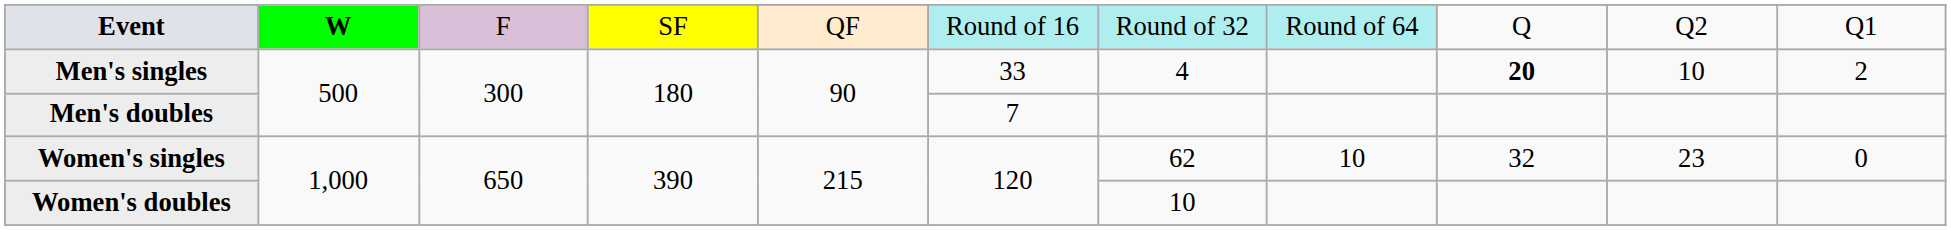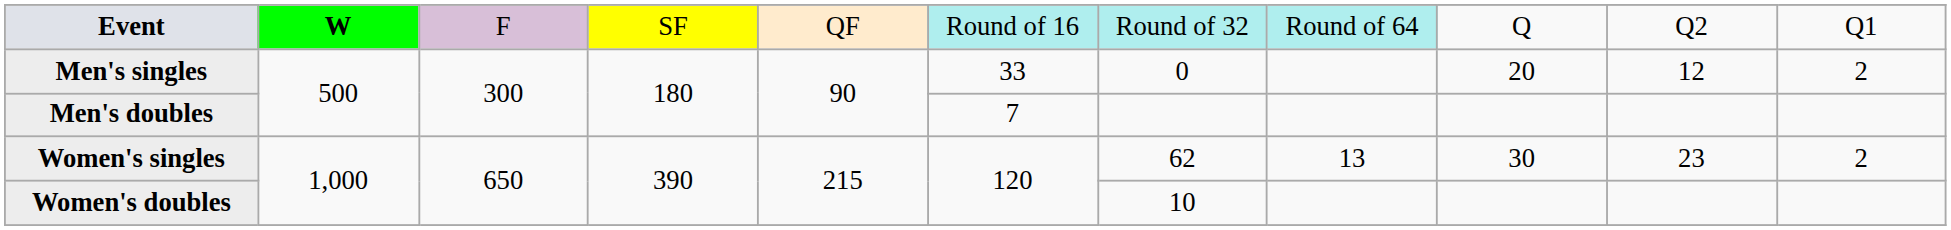Men's singles | column 7: 4 -> 0
Men's singles | column 9: bold -> normal
Men's singles | column 10: 10 -> 12
Women's singles | column 8: 10 -> 13
Women's singles | column 9: 32 -> 30
Women's singles | column 11: 0 -> 2
